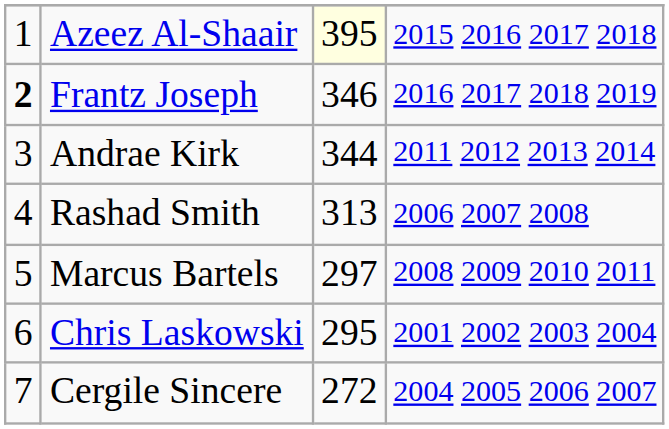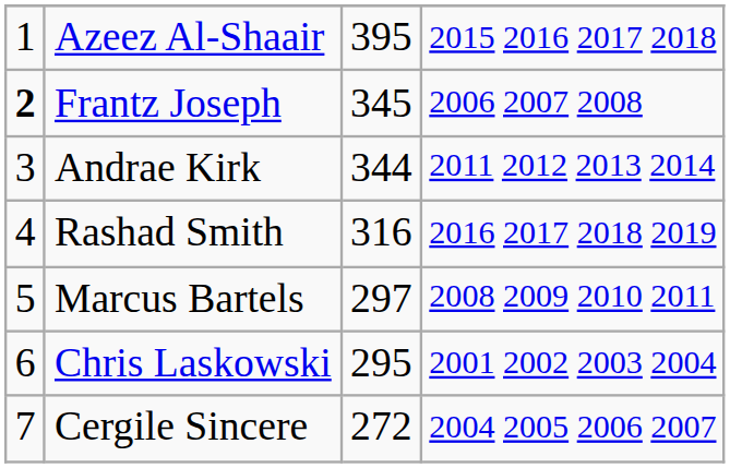Azeez Al-Shaair | column 3: lightyellow background -> no background
Frantz Joseph | column 3: 346 -> 345
Frantz Joseph | column 4: 2016 2017 2018 2019 -> 2006 2007 2008
Rashad Smith | column 3: 313 -> 316
Rashad Smith | column 4: 2006 2007 2008 -> 2016 2017 2018 2019
